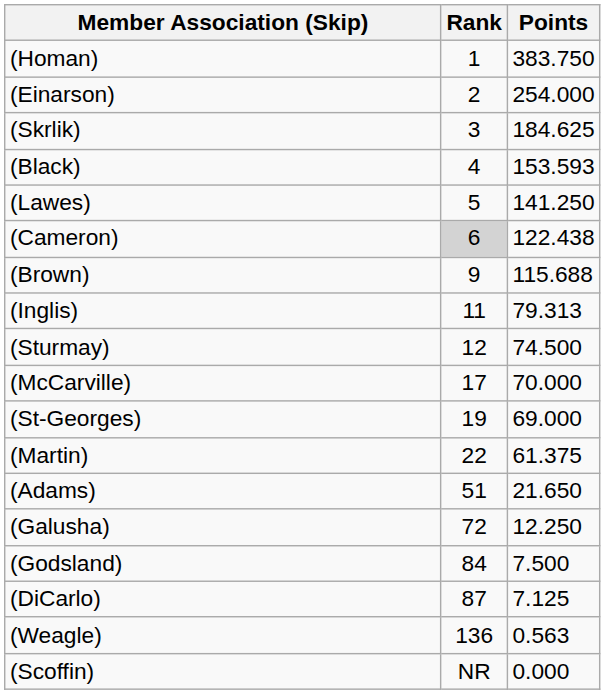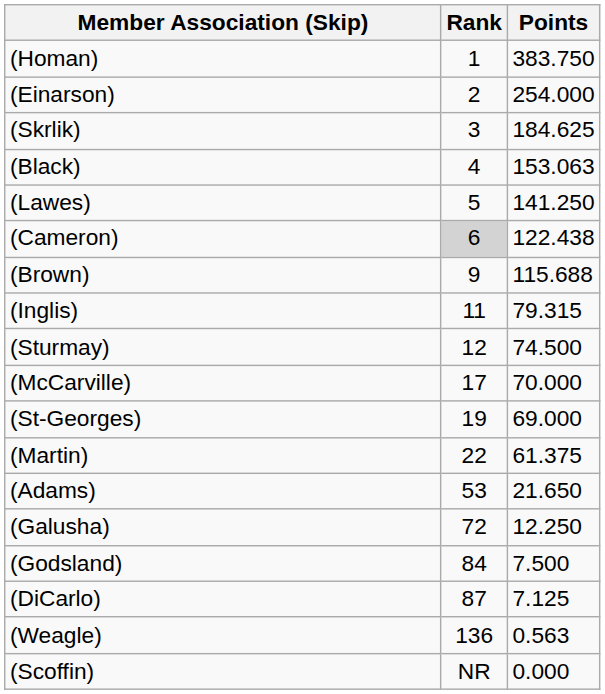(Black) | Points: 153.593 -> 153.063
(Inglis) | Points: 79.313 -> 79.315
(Adams) | Rank: 51 -> 53
